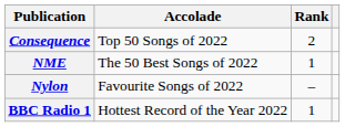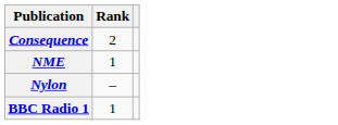- column: Accolade | Top 50 Songs of 2022 | The 50 Best Songs of 2022 | Favourite Songs of 2022 | Hottest Record of the Year 2022
